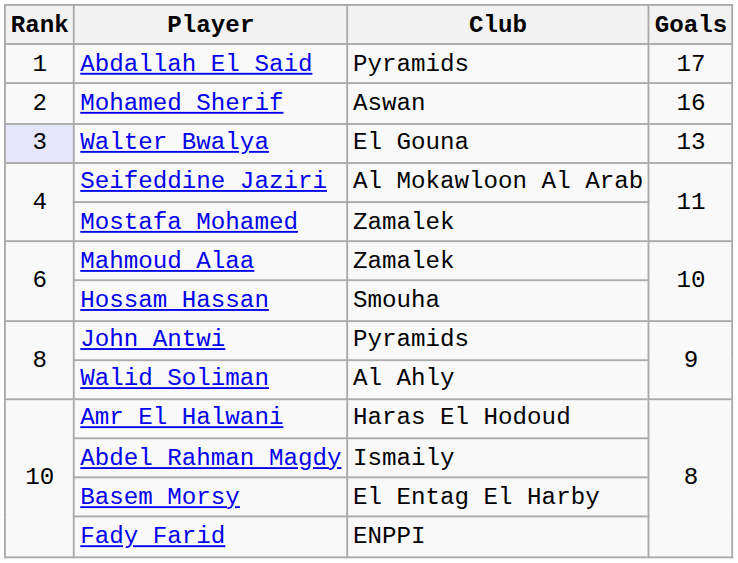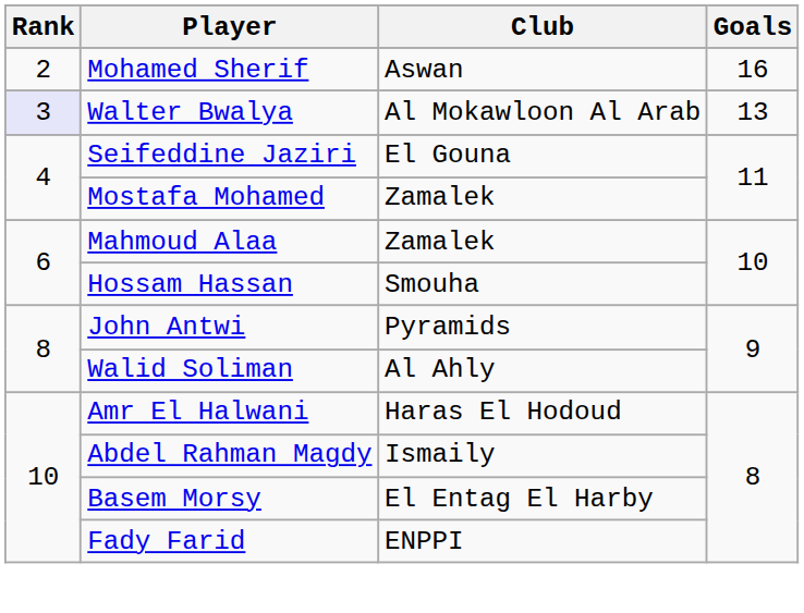- row: 1 | Abdallah El Said | Pyramids | 17
Walter Bwalya | Club: El Gouna -> Al Mokawloon Al Arab
Seifeddine Jaziri | Club: Al Mokawloon Al Arab -> El Gouna
